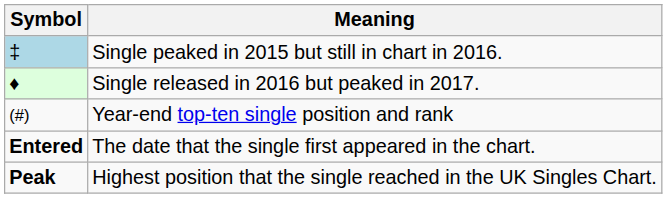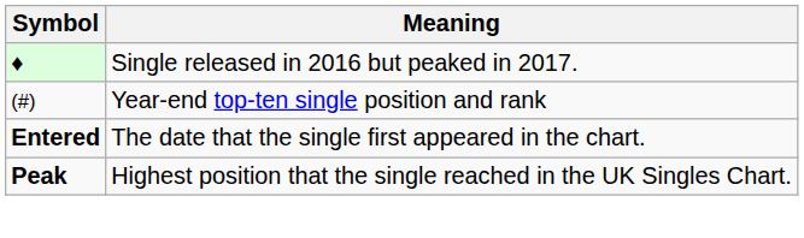- row: ‡ | Single peaked in 2015 but still in chart in 2016.
